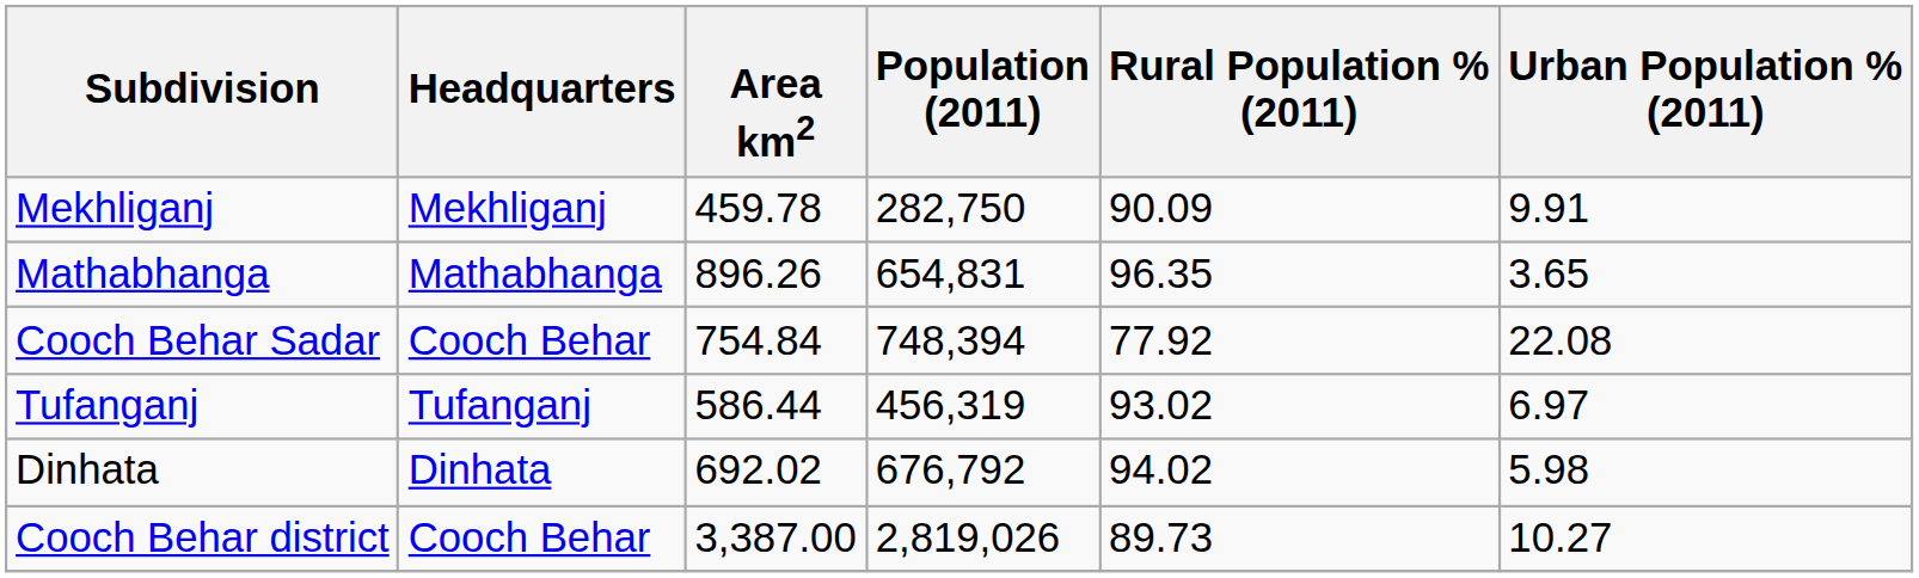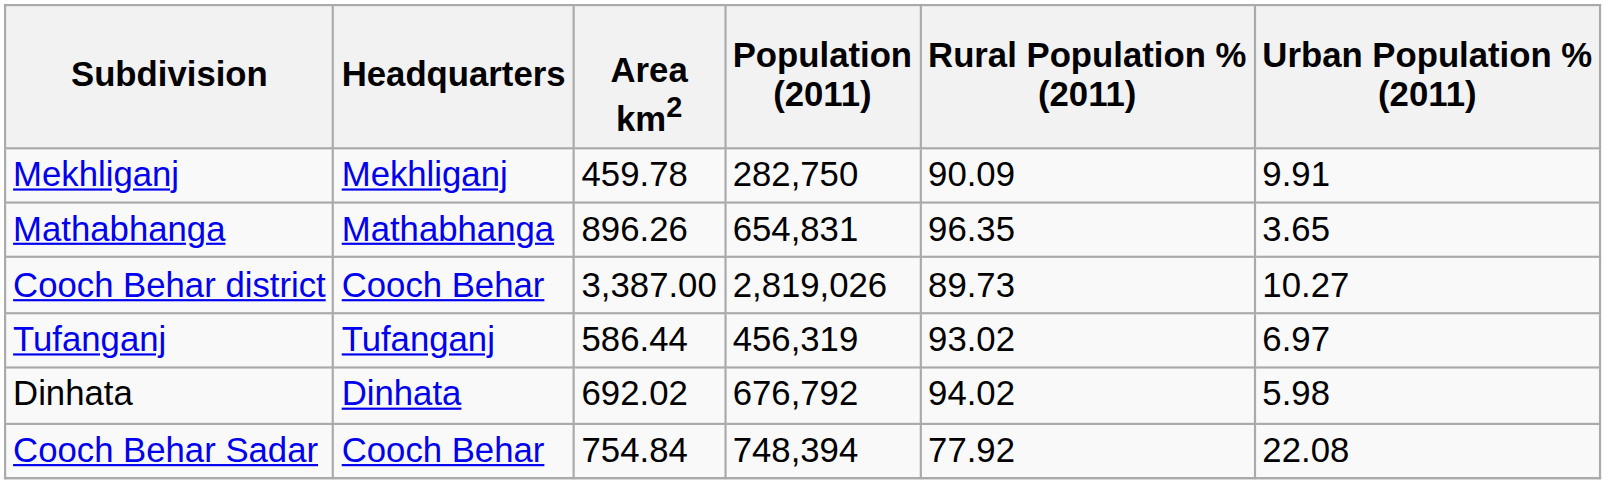rows swapped: Cooch Behar Sadar <-> Cooch Behar district
